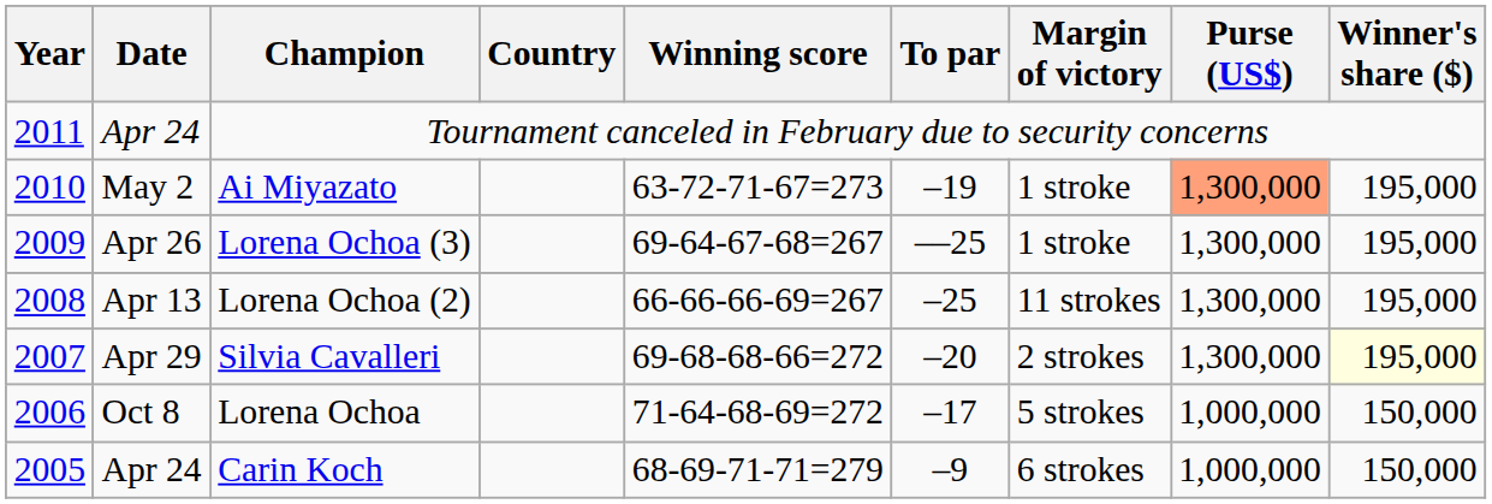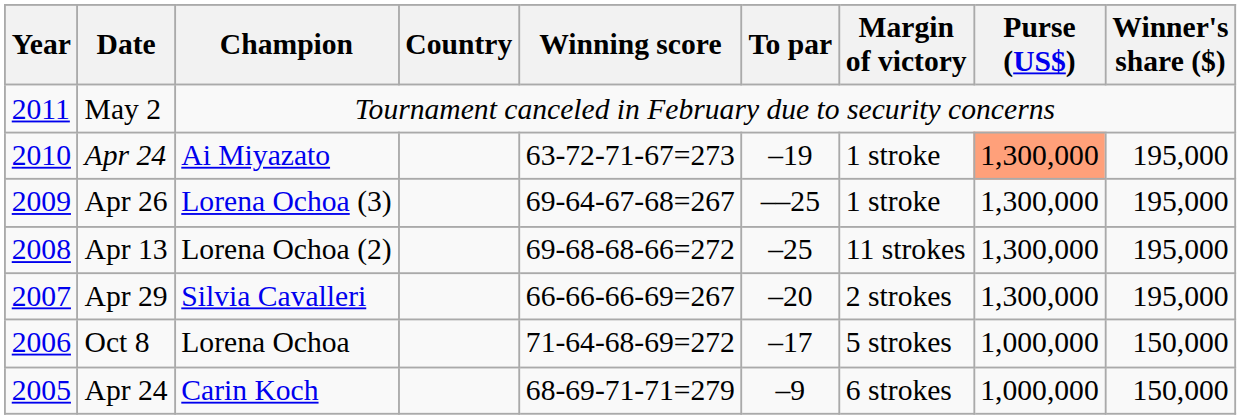Tournament canceled in February due to security concerns | Date: Apr 24 -> May 2
Ai Miyazato | Date: May 2 -> Apr 24
Lorena Ochoa (2) | Winning score: 66-66-66-69=267 -> 69-68-68-66=272
Silvia Cavalleri | Winning score: 69-68-68-66=272 -> 66-66-66-69=267
Silvia Cavalleri | Winner's share ($): lightyellow background -> no background
